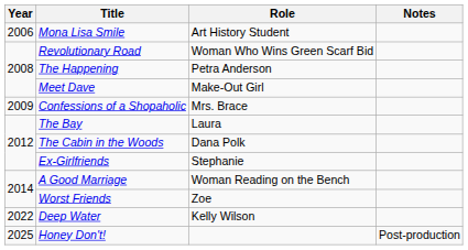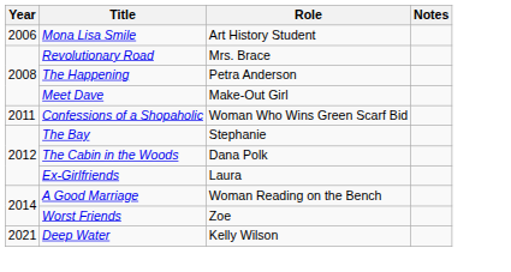Revolutionary Road | Role: Woman Who Wins Green Scarf Bid -> Mrs. Brace
Confessions of a Shopaholic | Year: 2009 -> 2011
Confessions of a Shopaholic | Role: Mrs. Brace -> Woman Who Wins Green Scarf Bid
The Bay | Role: Laura -> Stephanie
Ex-Girlfriends | Role: Stephanie -> Laura
Deep Water | Year: 2022 -> 2021
- row: 2025 | Honey Don't! | Post-production
